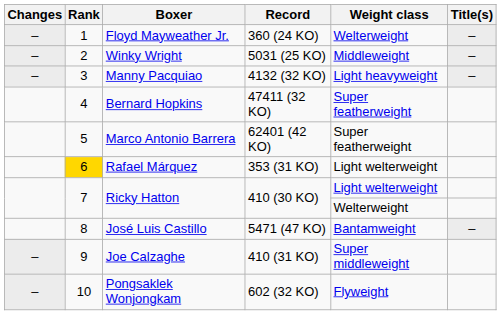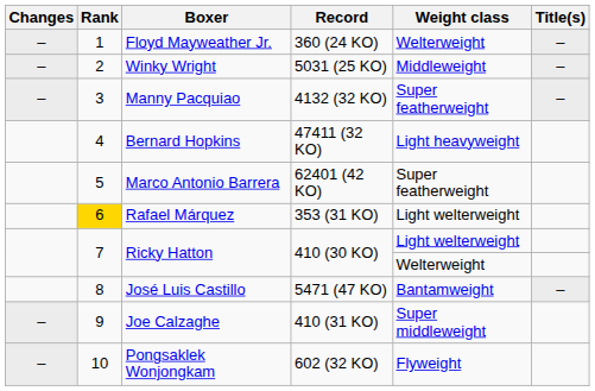Manny Pacquiao | Weight class: Light heavyweight -> Super featherweight
Bernard Hopkins | Weight class: Super featherweight -> Light heavyweight
